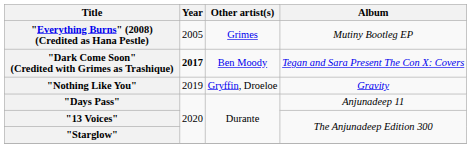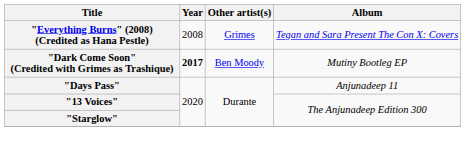"Everything Burns" (2008) (Credited as Hana Pestle) | Year: 2005 -> 2008
"Everything Burns" (2008) (Credited as Hana Pestle) | Album: Mutiny Bootleg EP -> Tegan and Sara Present The Con X: Covers
"Dark Come Soon" (Credited with Grimes as Trashique) | Album: Tegan and Sara Present The Con X: Covers -> Mutiny Bootleg EP
- row: "Nothing Like You" | 2019 | Gryffin, Droeloe | Gravity
